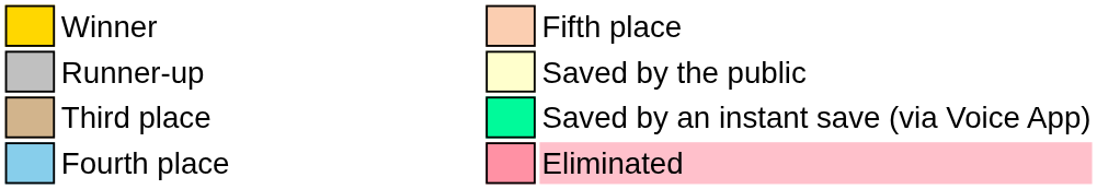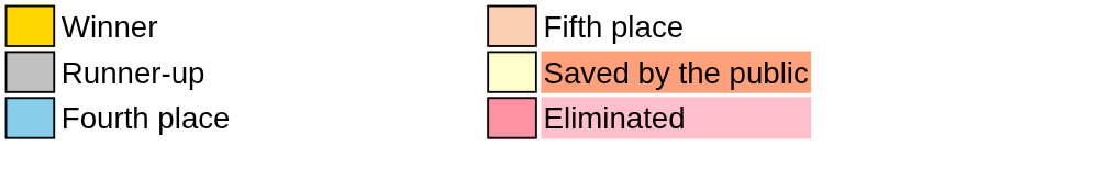Runner-up | column 9: no background -> lightsalmon background
- row: Third place | Saved by an instant save (via Voice App)
